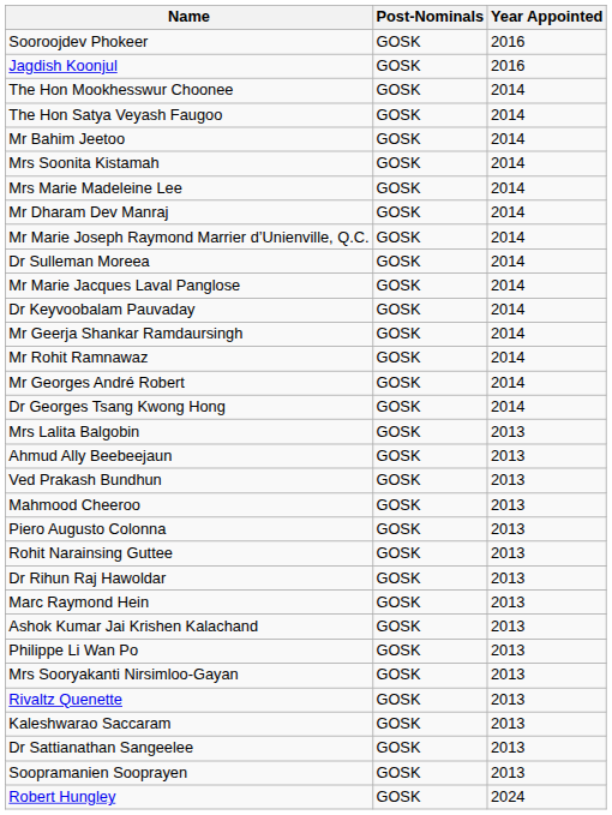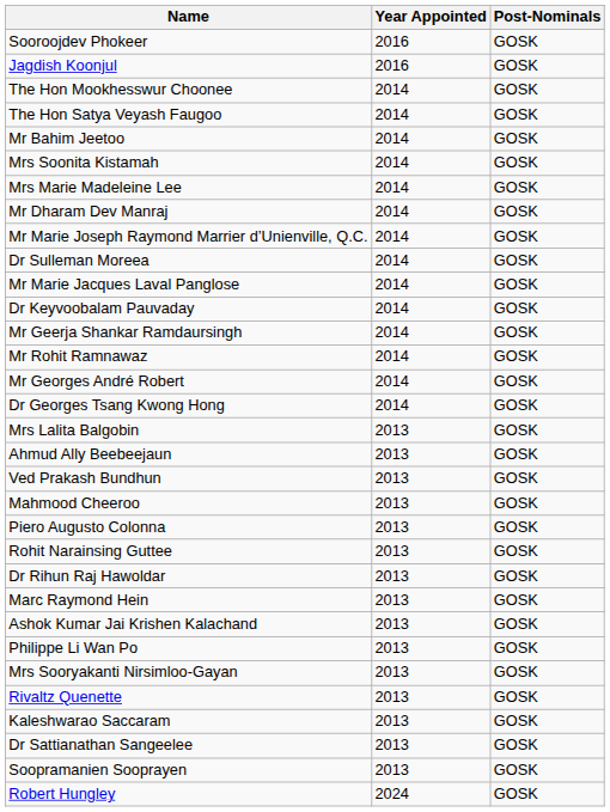columns swapped: Post-Nominals <-> Year Appointed
